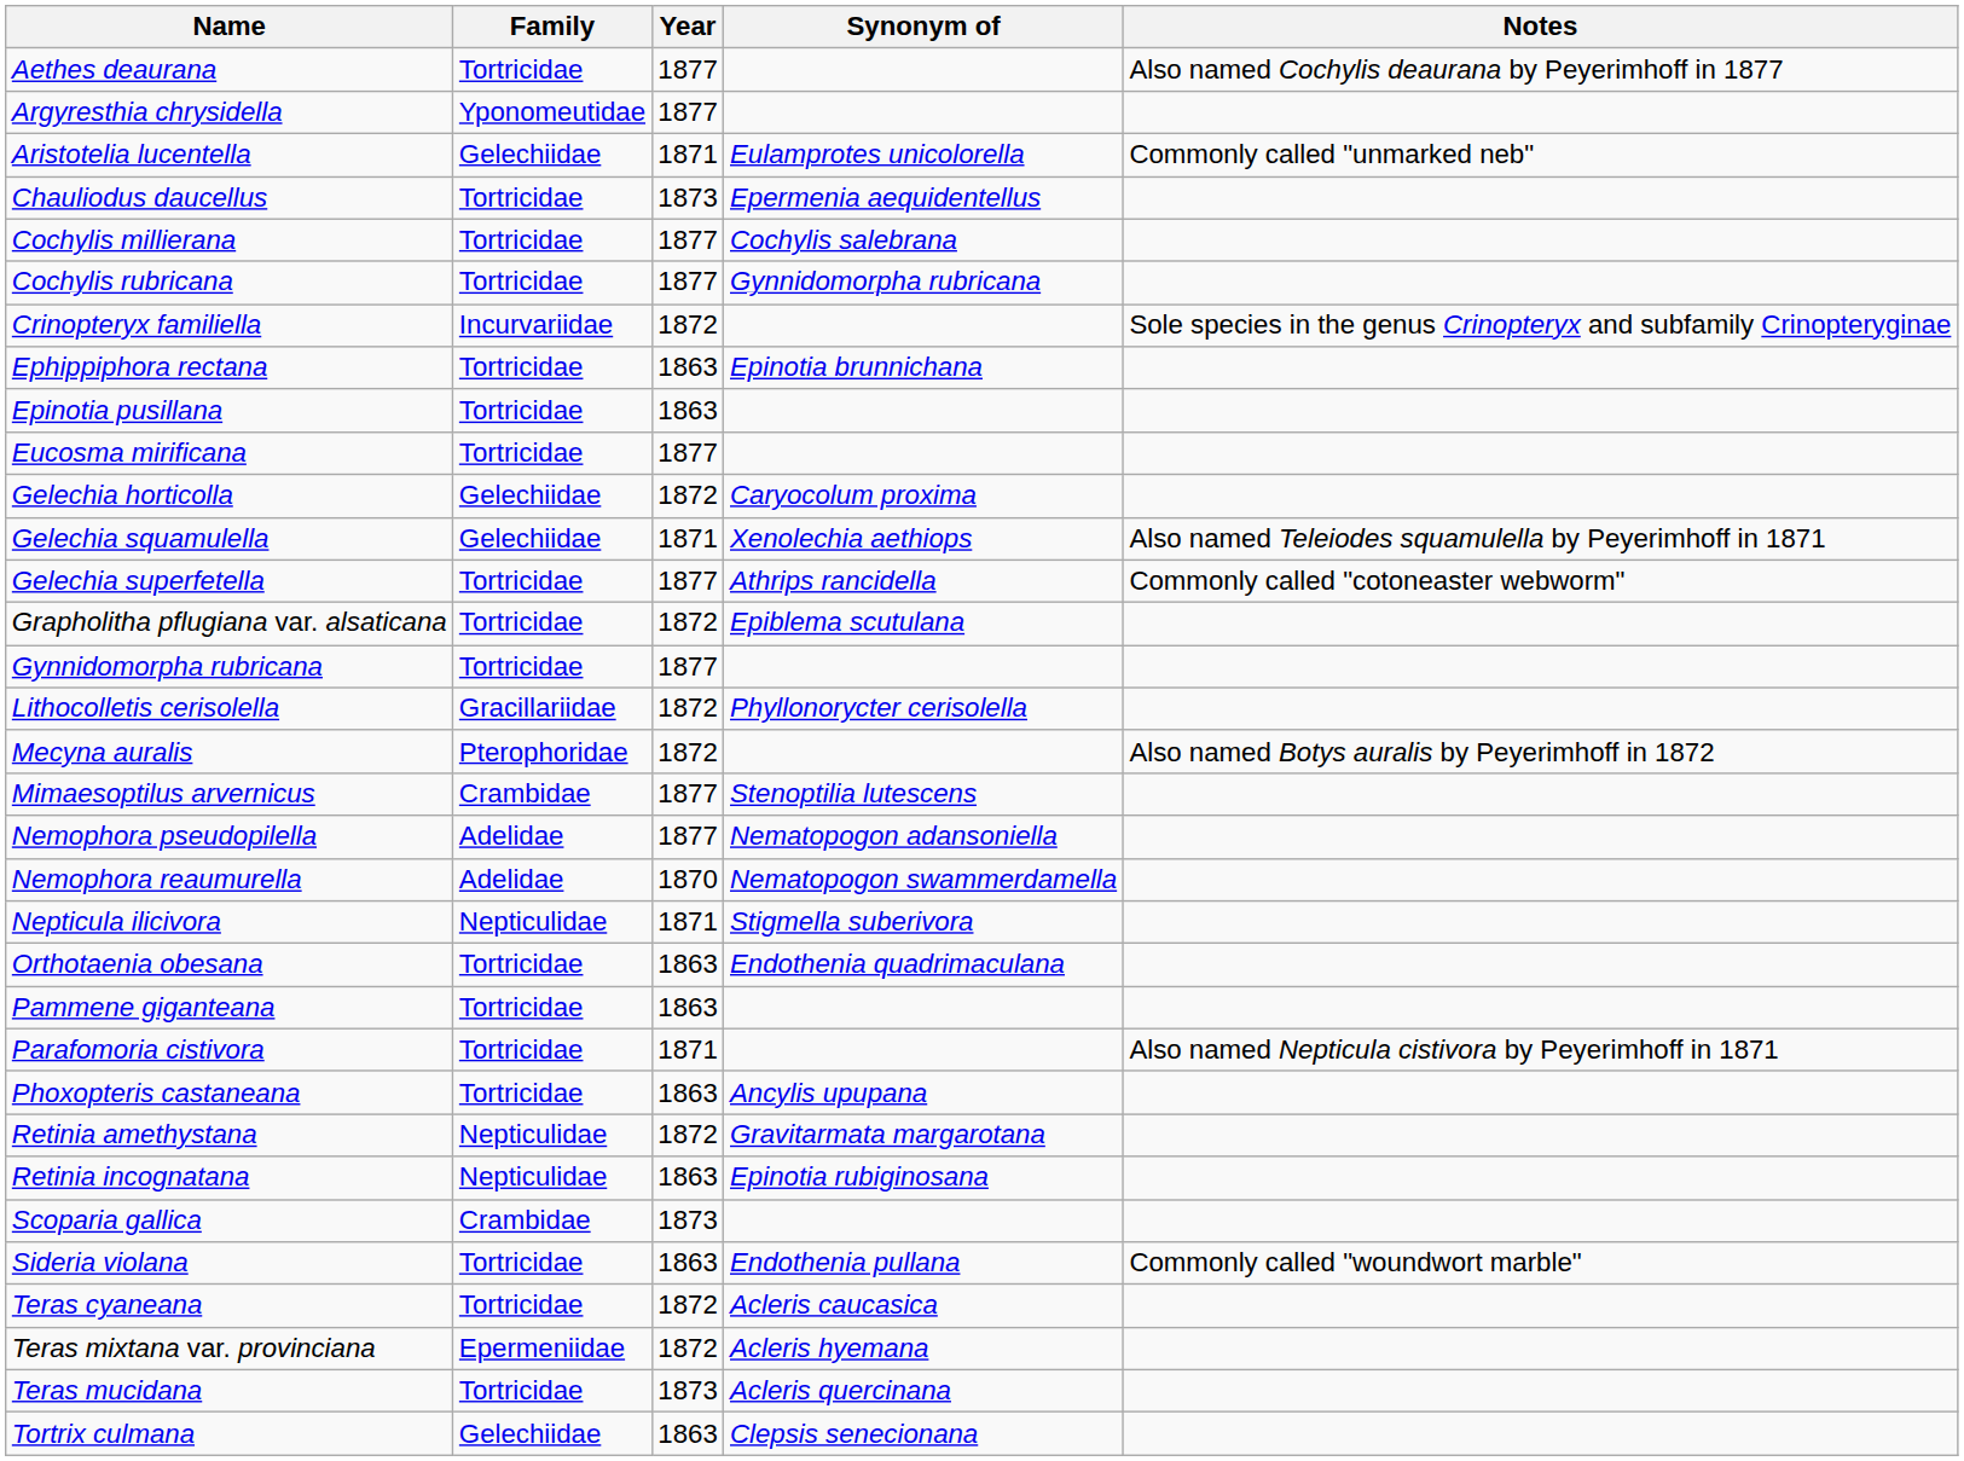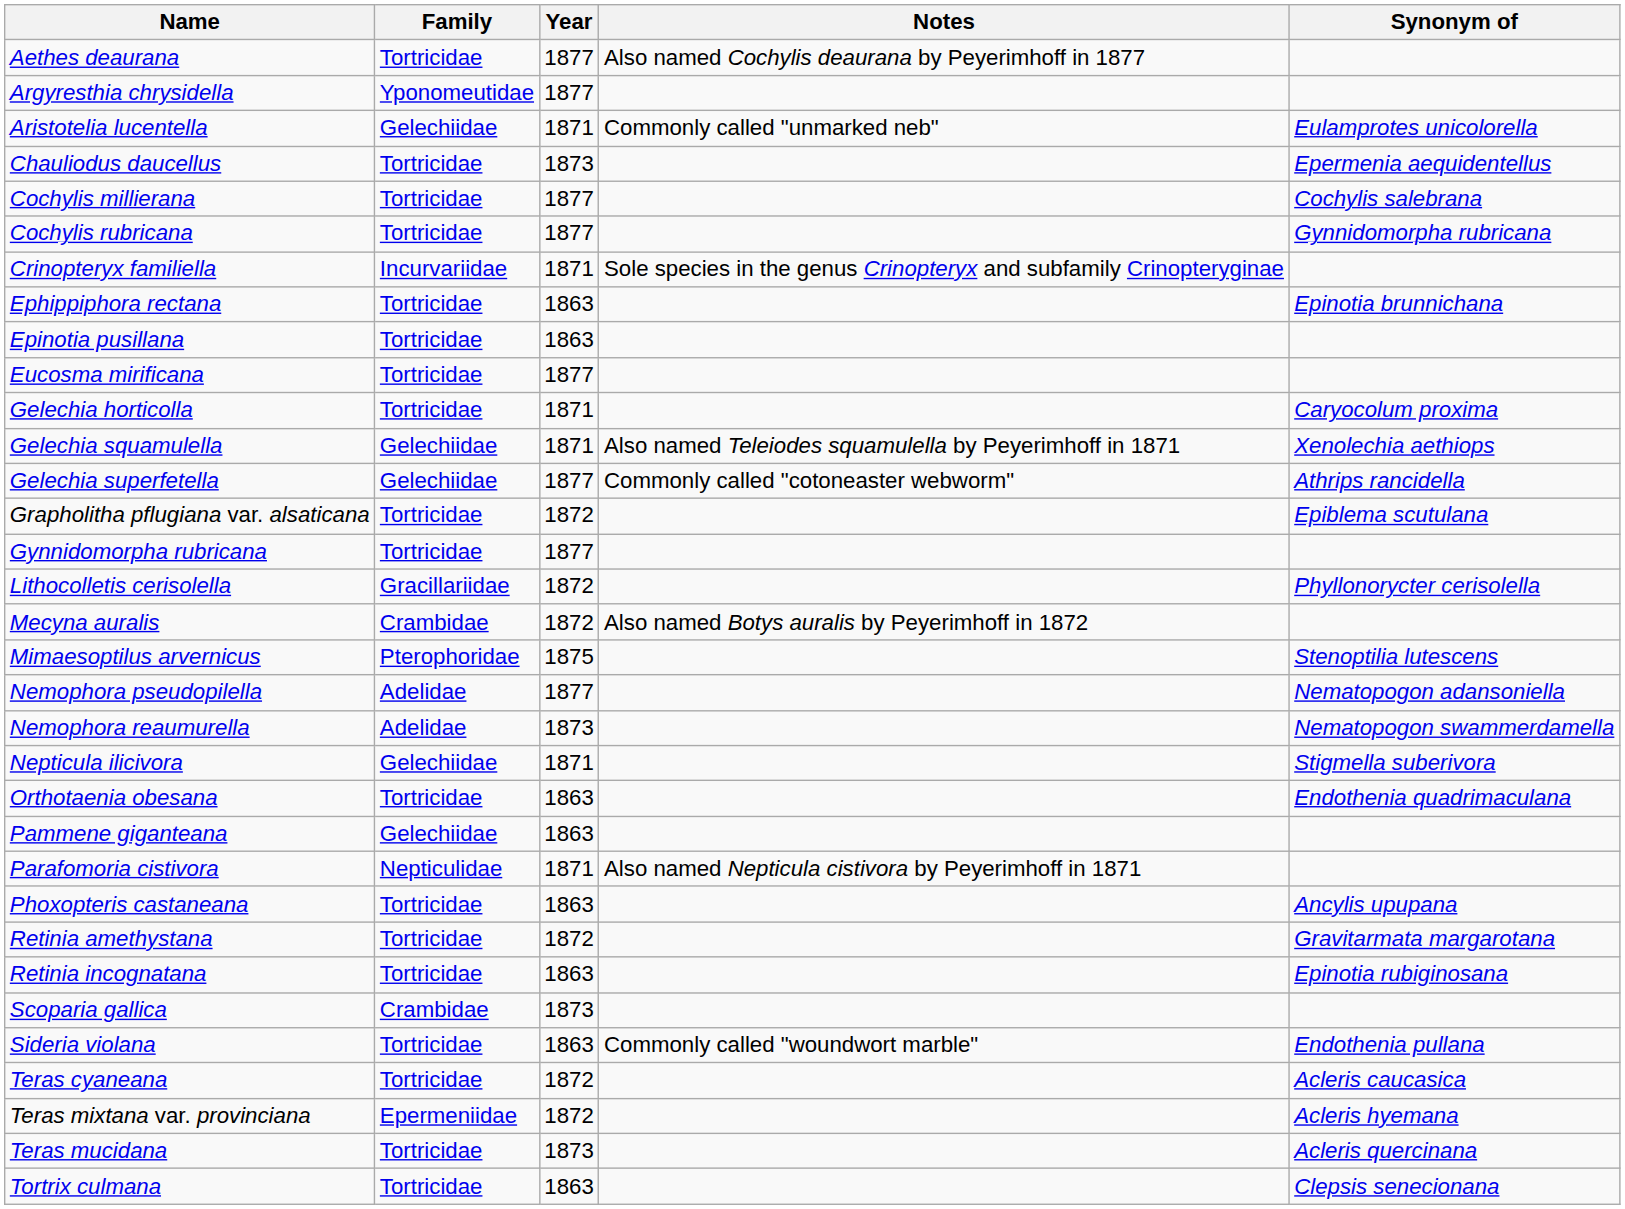columns swapped: Synonym of <-> Notes
Crinopteryx familiella | Year: 1872 -> 1871
Gelechia horticolla | Family: Gelechiidae -> Tortricidae
Gelechia horticolla | Year: 1872 -> 1871
Gelechia superfetella | Family: Tortricidae -> Gelechiidae
Mecyna auralis | Family: Pterophoridae -> Crambidae
Mimaesoptilus arvernicus | Family: Crambidae -> Pterophoridae
Mimaesoptilus arvernicus | Year: 1877 -> 1875
Nemophora reaumurella | Year: 1870 -> 1873
Nepticula ilicivora | Family: Nepticulidae -> Gelechiidae
Pammene giganteana | Family: Tortricidae -> Gelechiidae
Parafomoria cistivora | Family: Tortricidae -> Nepticulidae
Retinia amethystana | Family: Nepticulidae -> Tortricidae
Retinia incognatana | Family: Nepticulidae -> Tortricidae
Tortrix culmana | Family: Gelechiidae -> Tortricidae
